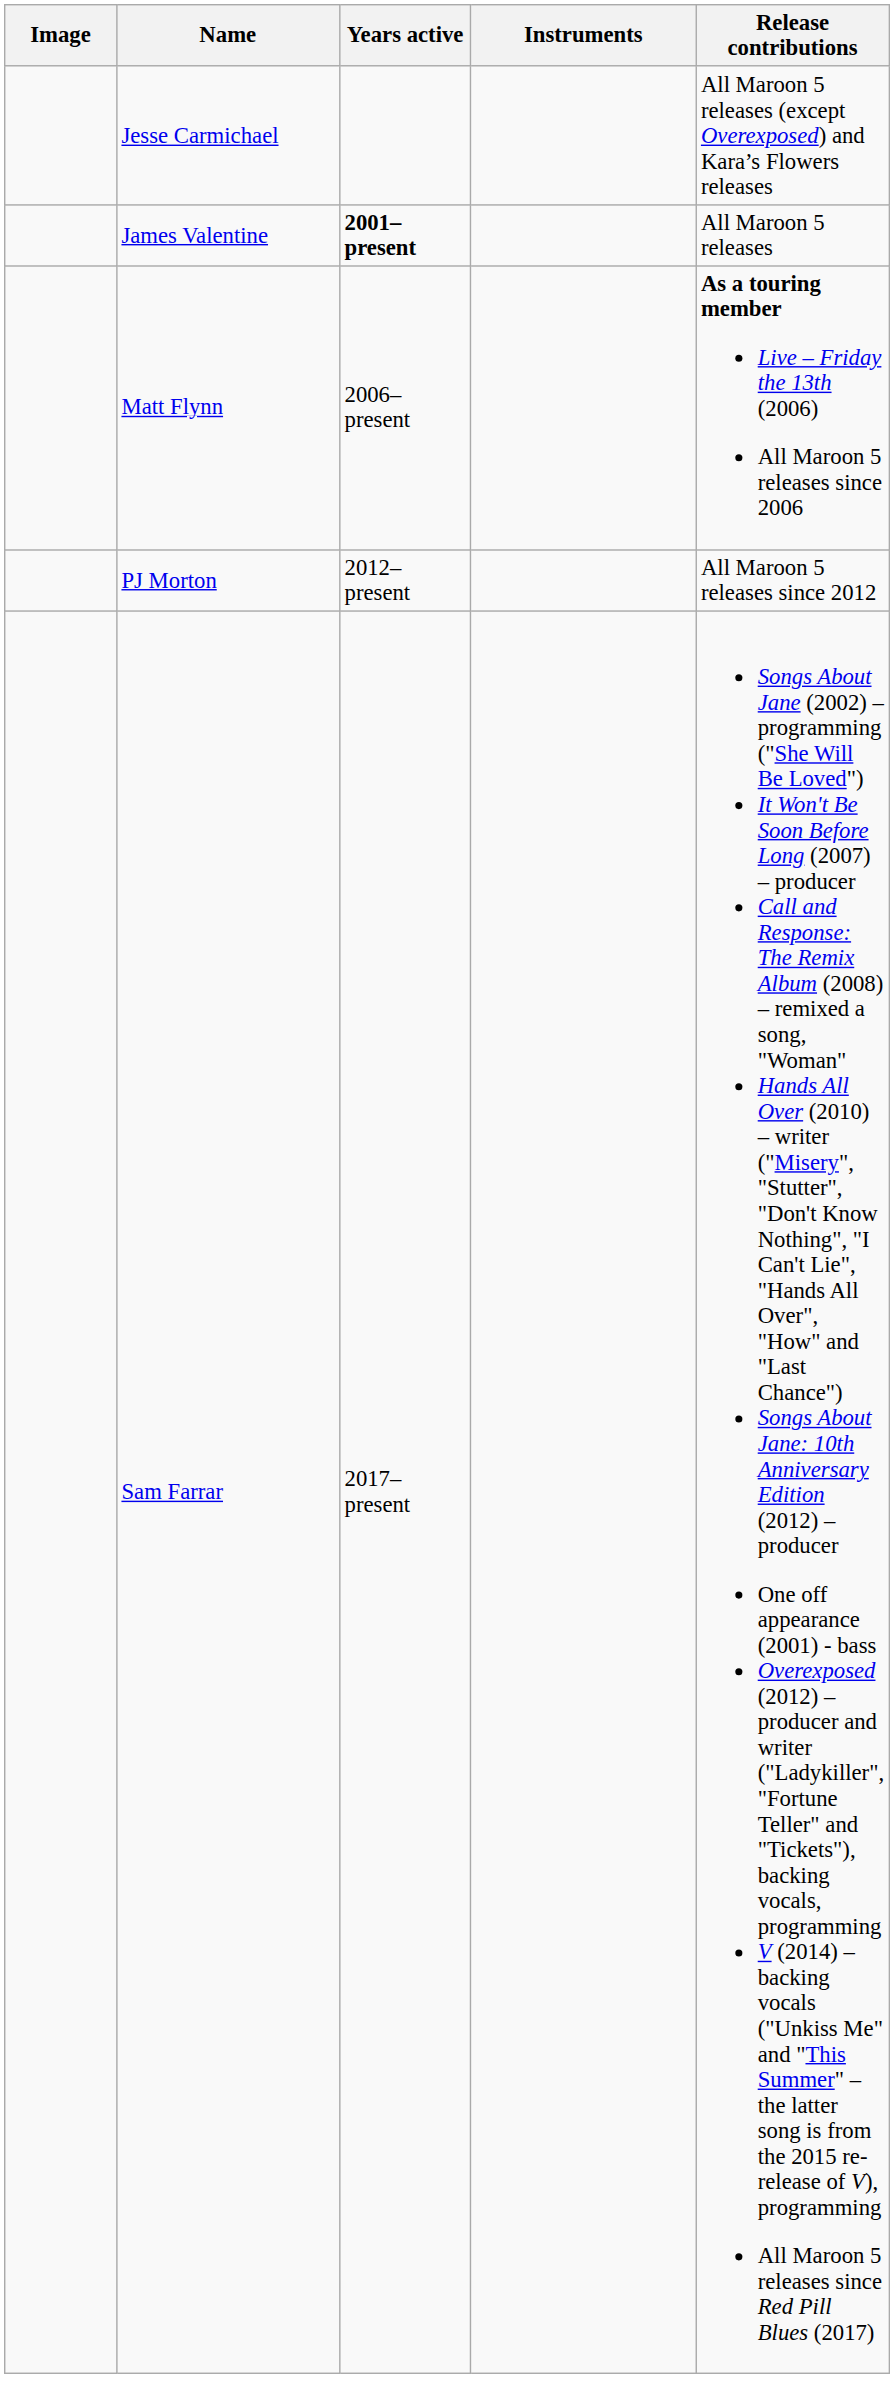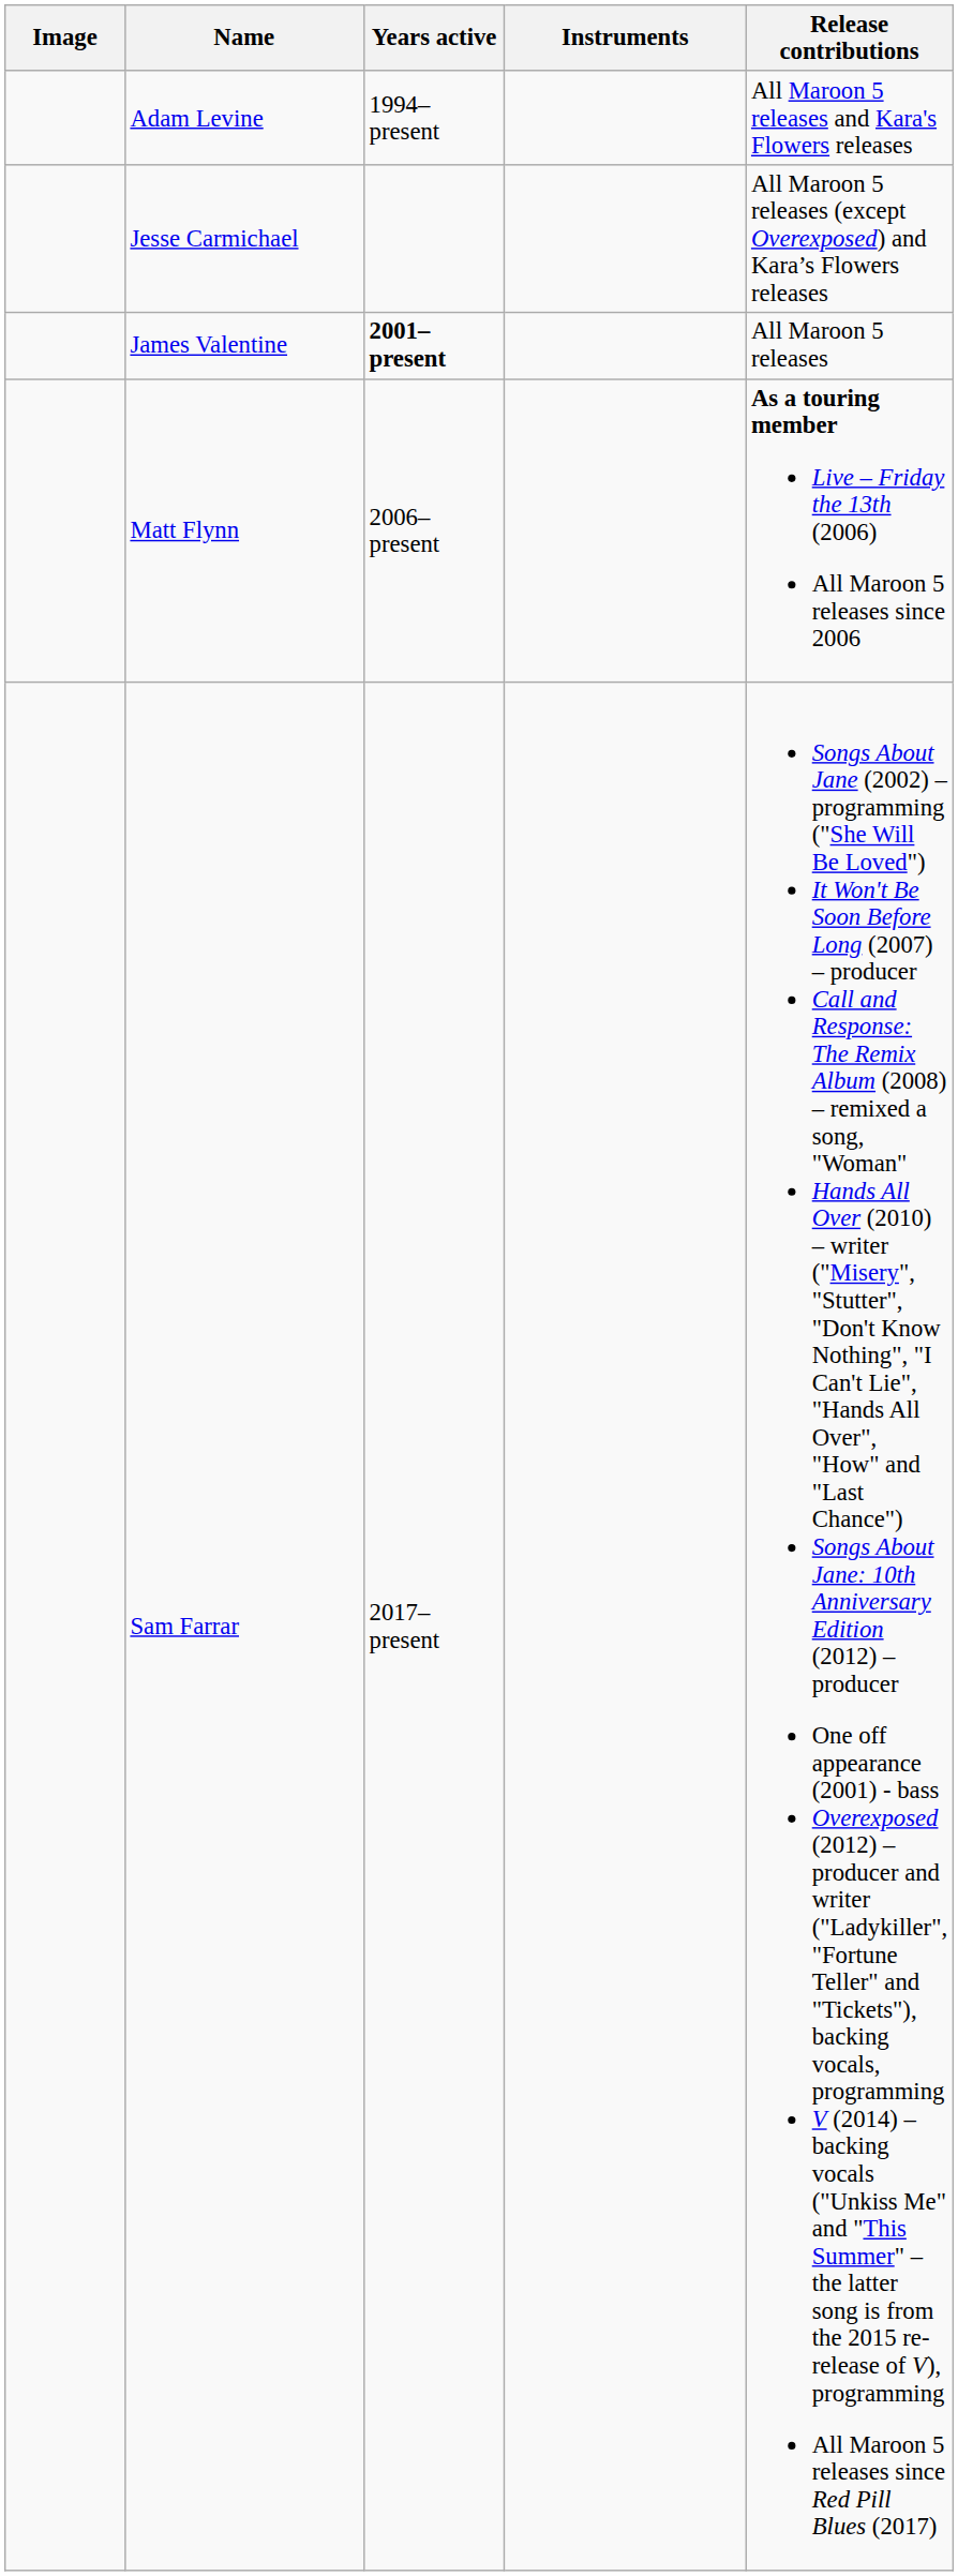+ row: Adam Levine | 1994–present | All Maroon 5 releases and Kara's Flowers releases
- row: PJ Morton | 2012–present | All Maroon 5 releases since 2012
